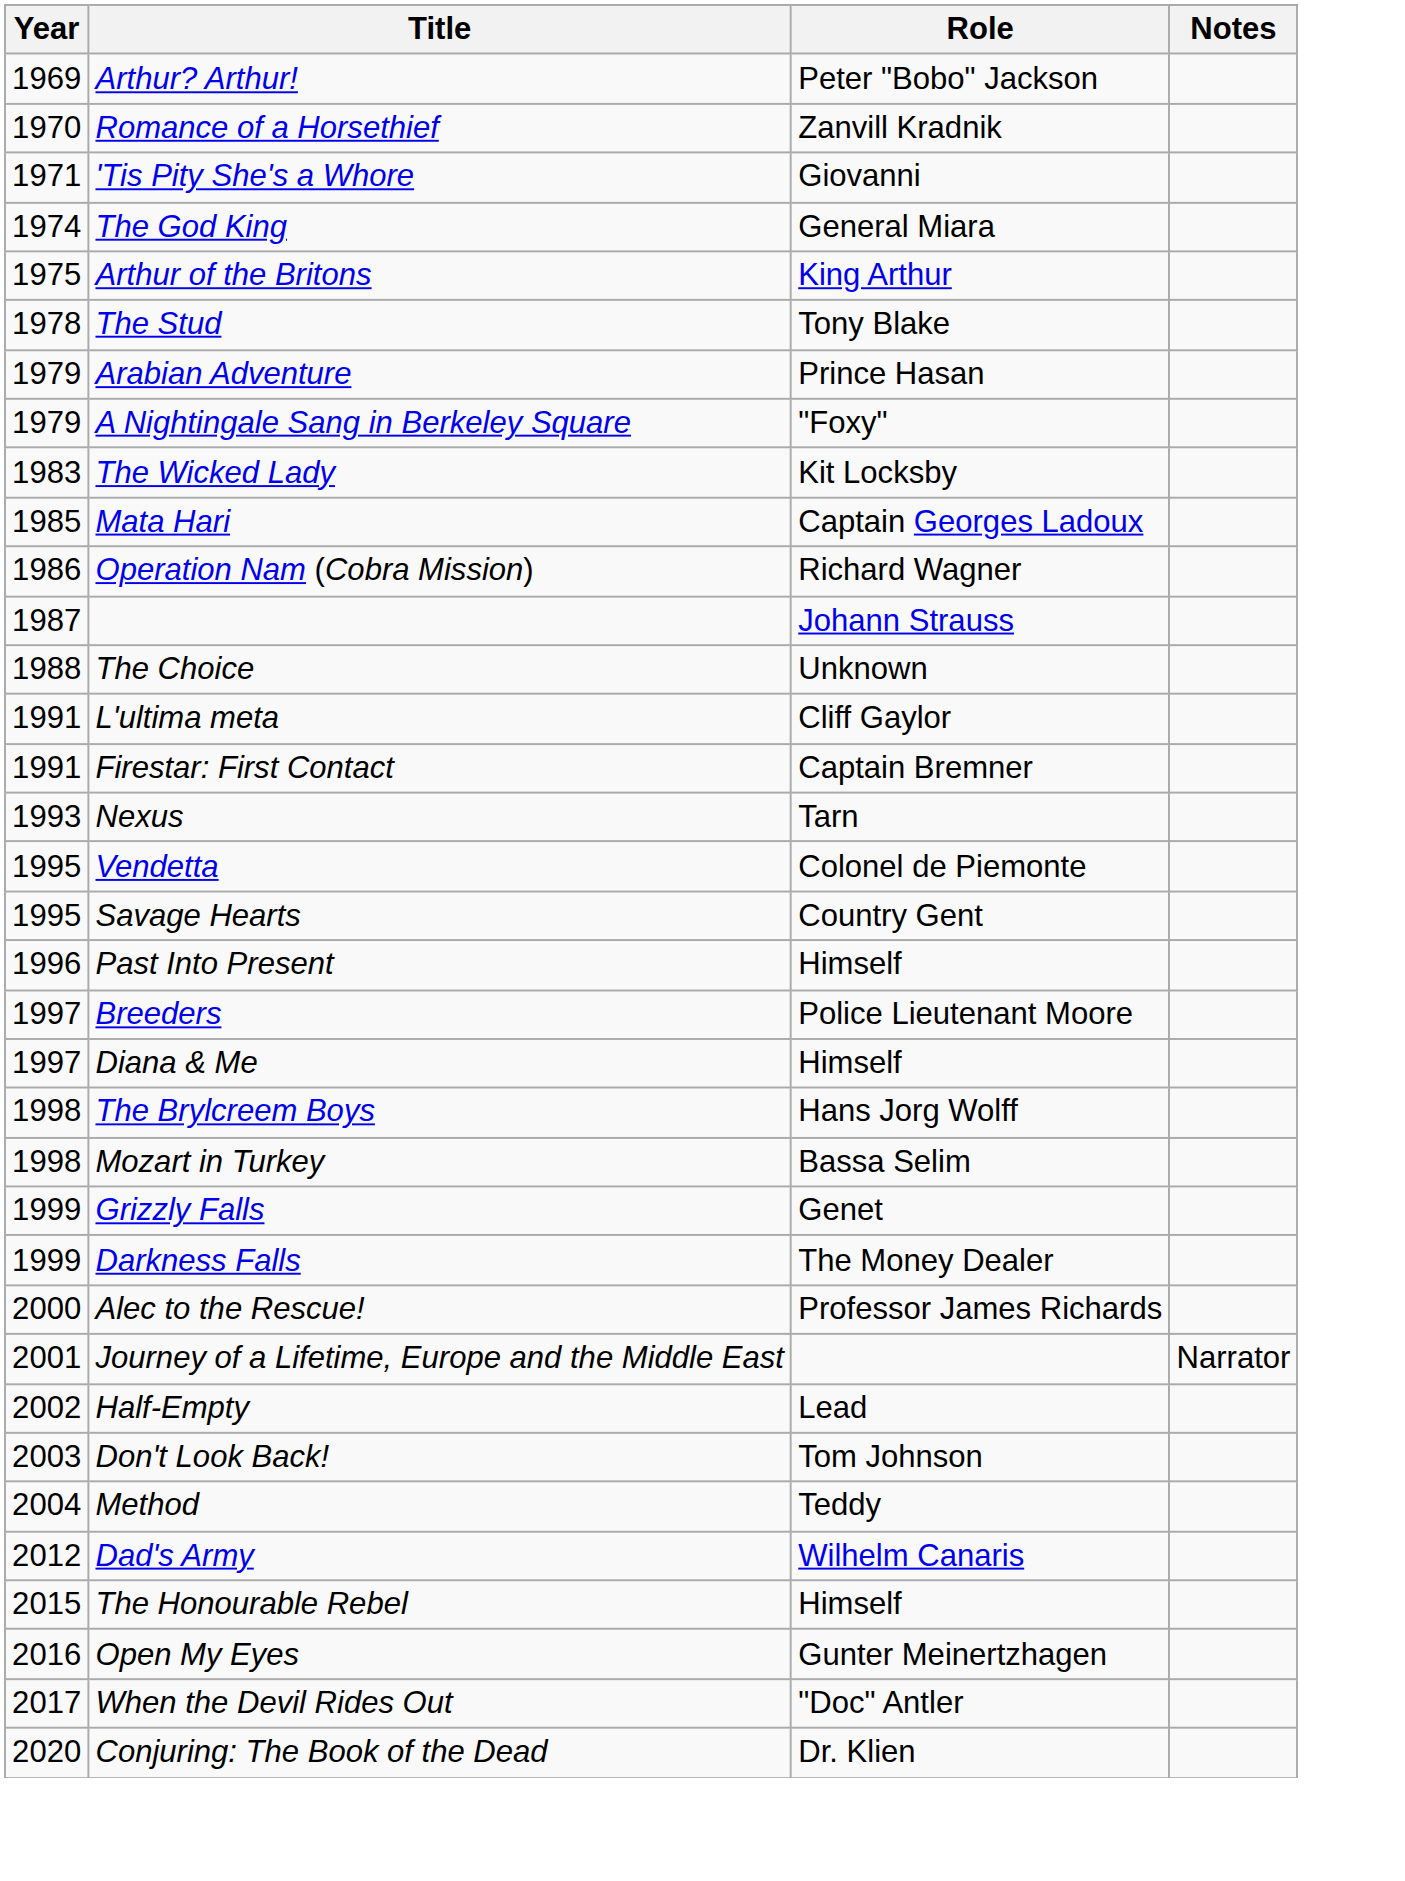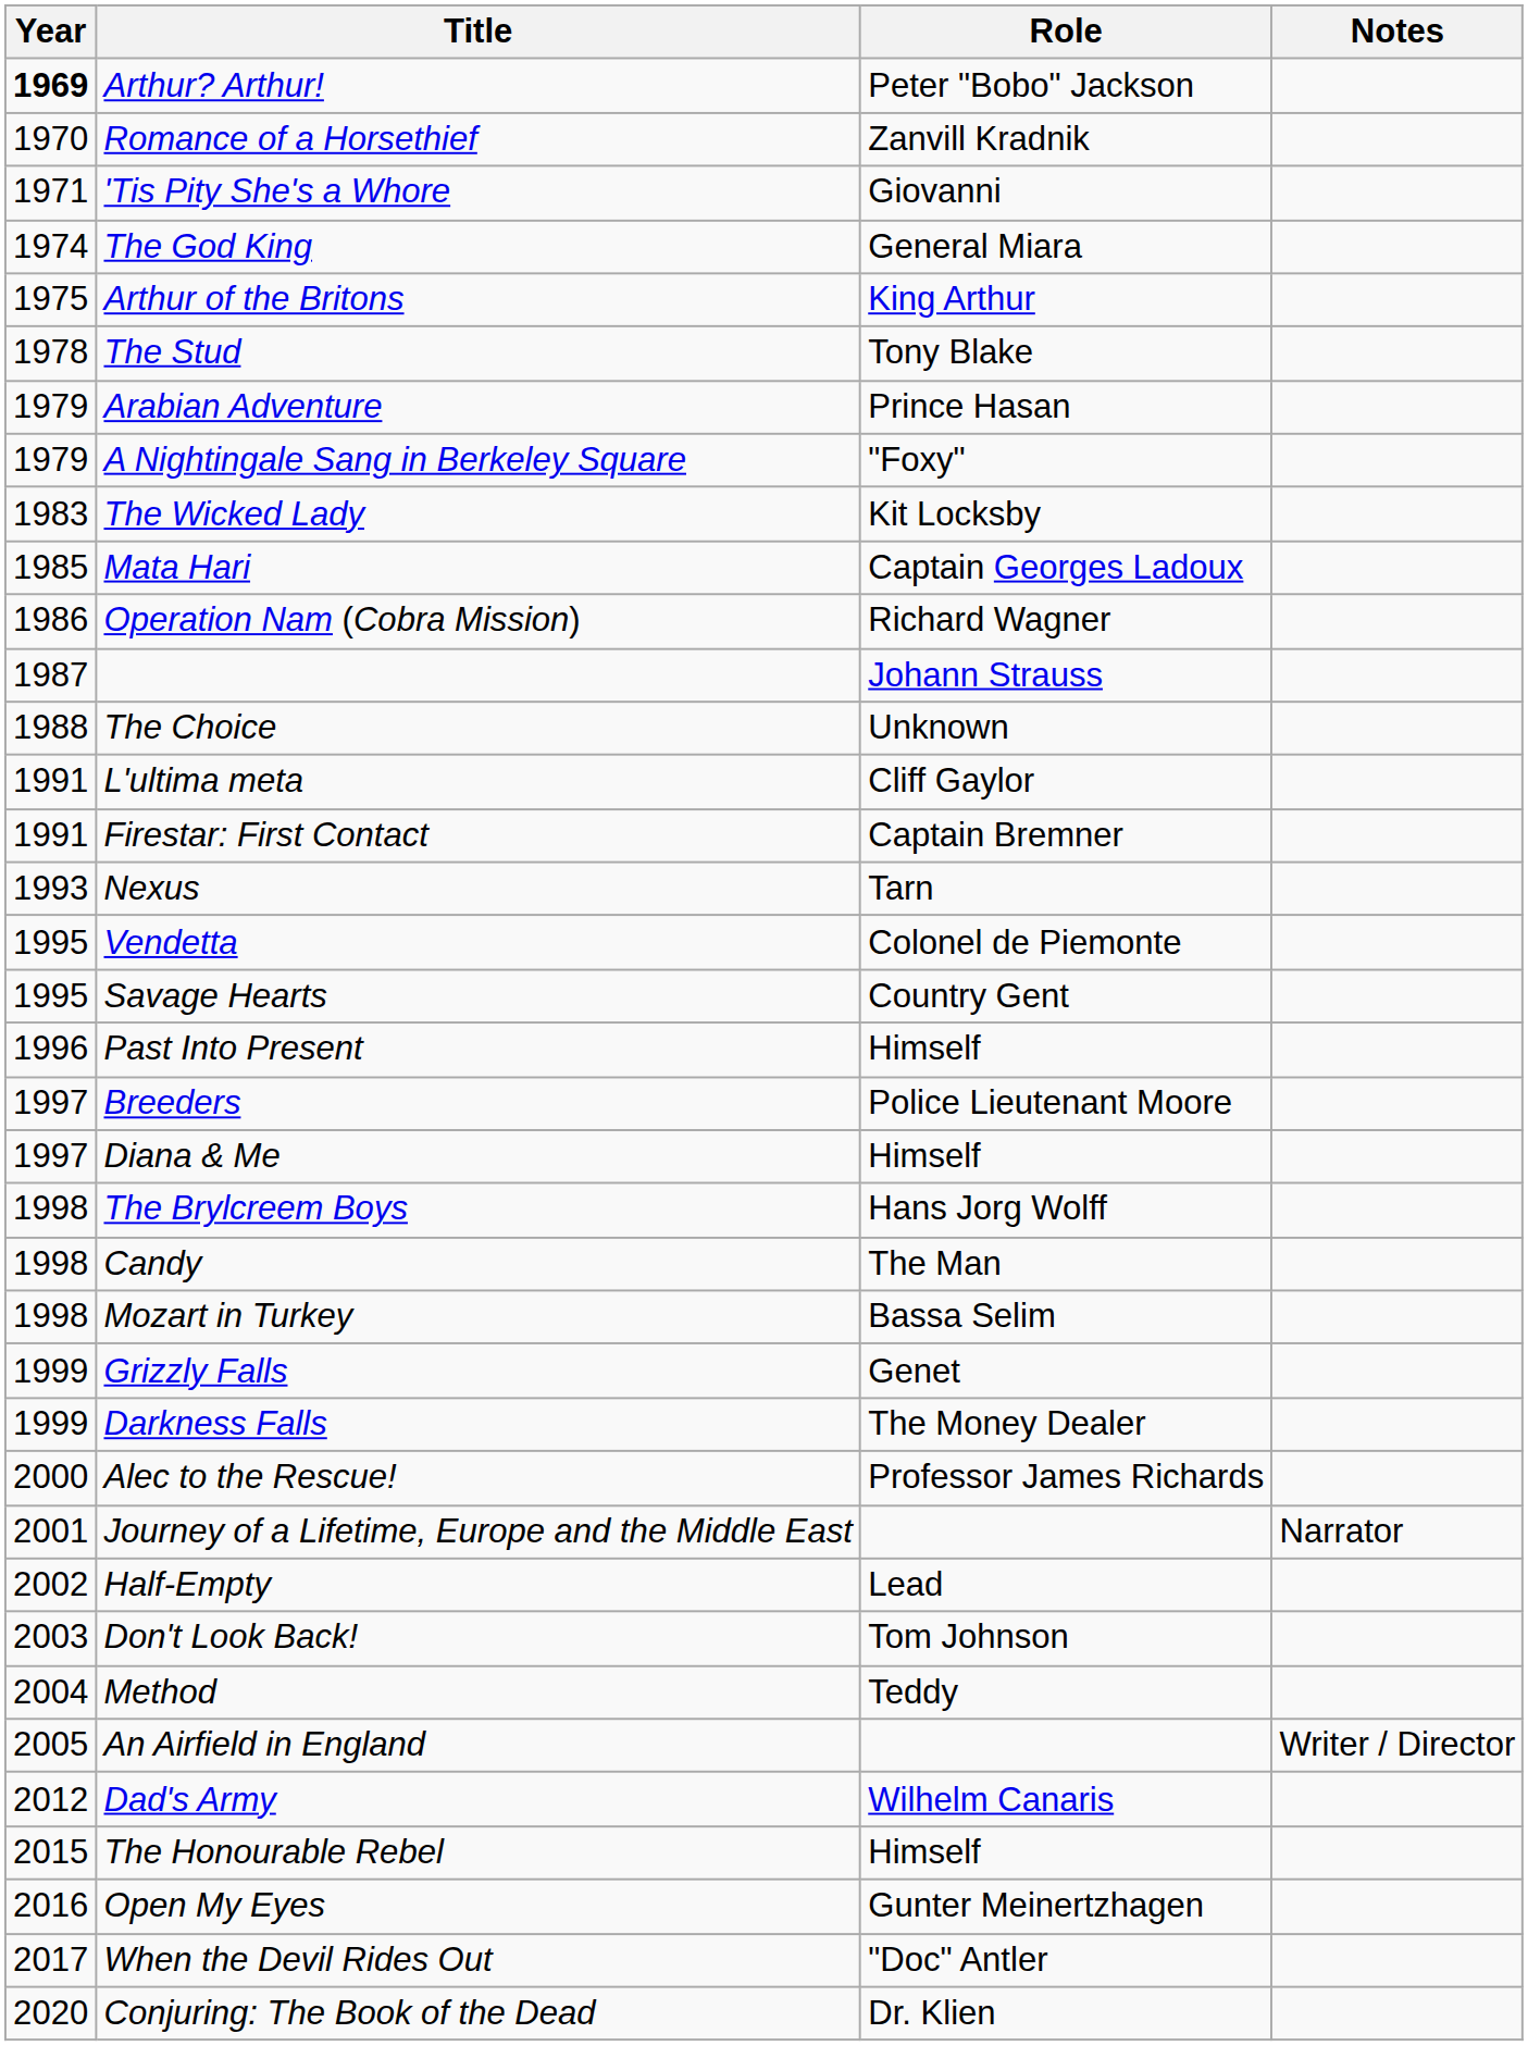Arthur? Arthur! | Year: normal -> bold
+ row: 1998 | Candy | The Man
+ row: 2005 | An Airfield in England | Writer / Director
